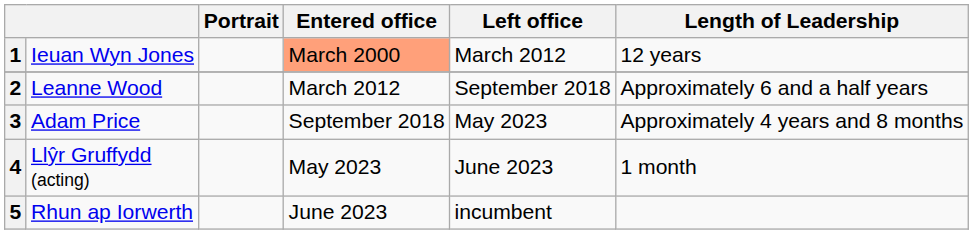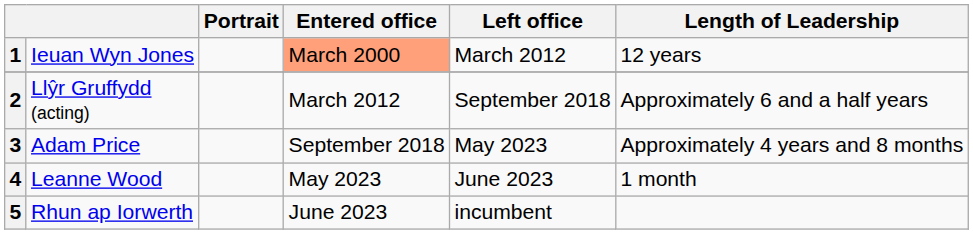2 | column 2: Leanne Wood -> Llŷr Gruffydd (acting)
4 | column 2: Llŷr Gruffydd (acting) -> Leanne Wood
